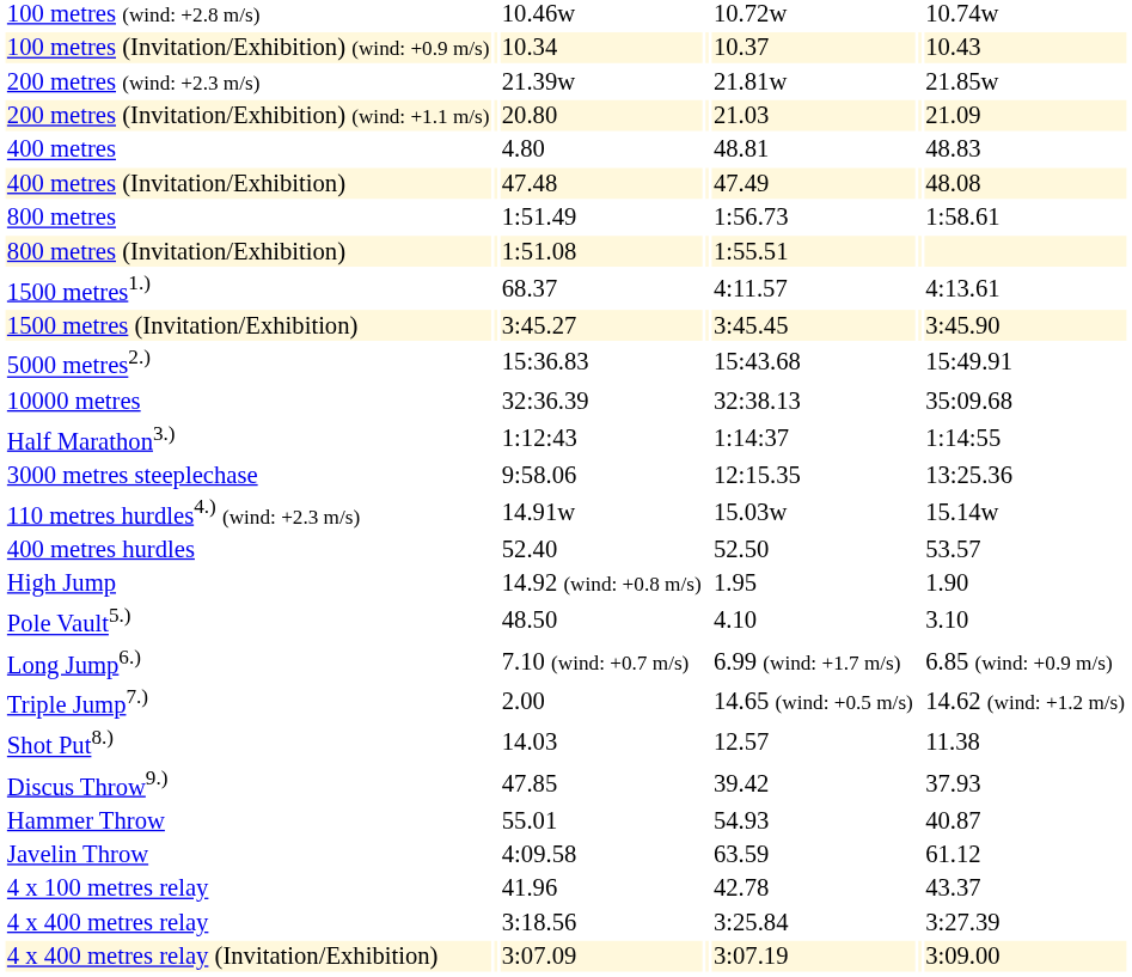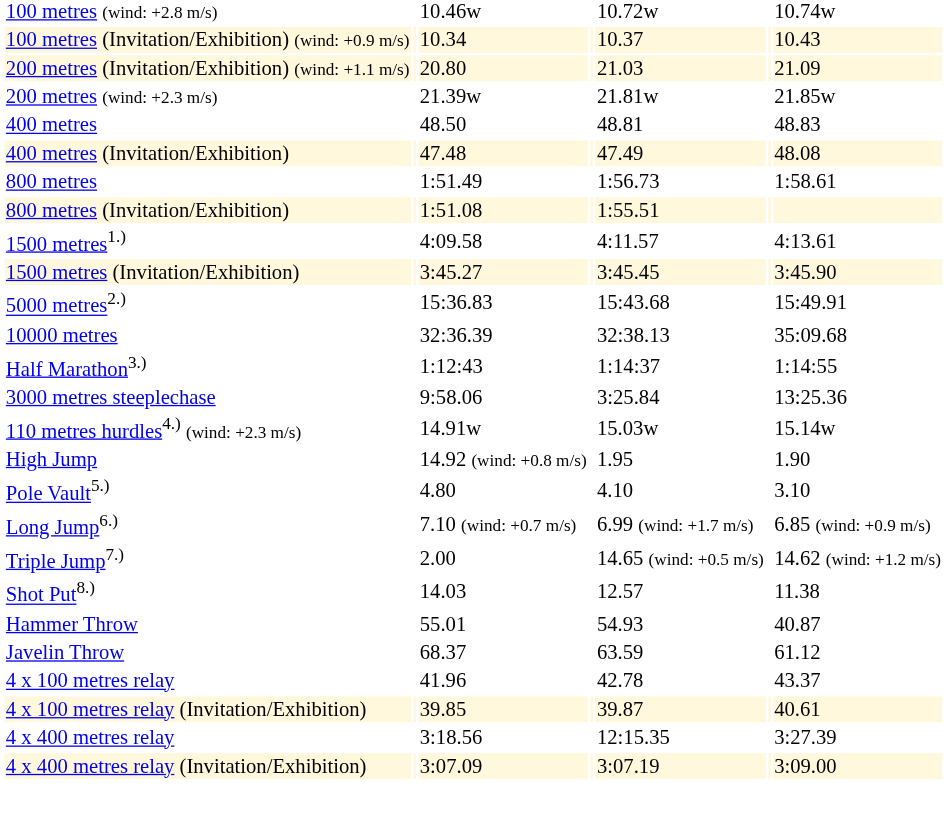rows swapped: 200 metres (wind: +2.3 m/s) <-> 200 metres (Invitation/Exhibition) (wind: +1.1 m/s)
400 metres | column 3: 4.80 -> 48.50
1500 metres1.) | column 3: 68.37 -> 4:09.58
3000 metres steeplechase | column 5: 12:15.35 -> 3:25.84
- row: 400 metres hurdles | 52.40 | 52.50 | 53.57
Pole Vault5.) | column 3: 48.50 -> 4.80
- row: Discus Throw9.) | 47.85 | 39.42 | 37.93
Javelin Throw | column 3: 4:09.58 -> 68.37
+ row: 4 x 100 metres relay (Invitation/Exhibition) | 39.85 | 39.87 | 40.61
4 x 400 metres relay | column 5: 3:25.84 -> 12:15.35
